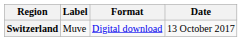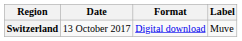columns swapped: Date <-> Label
